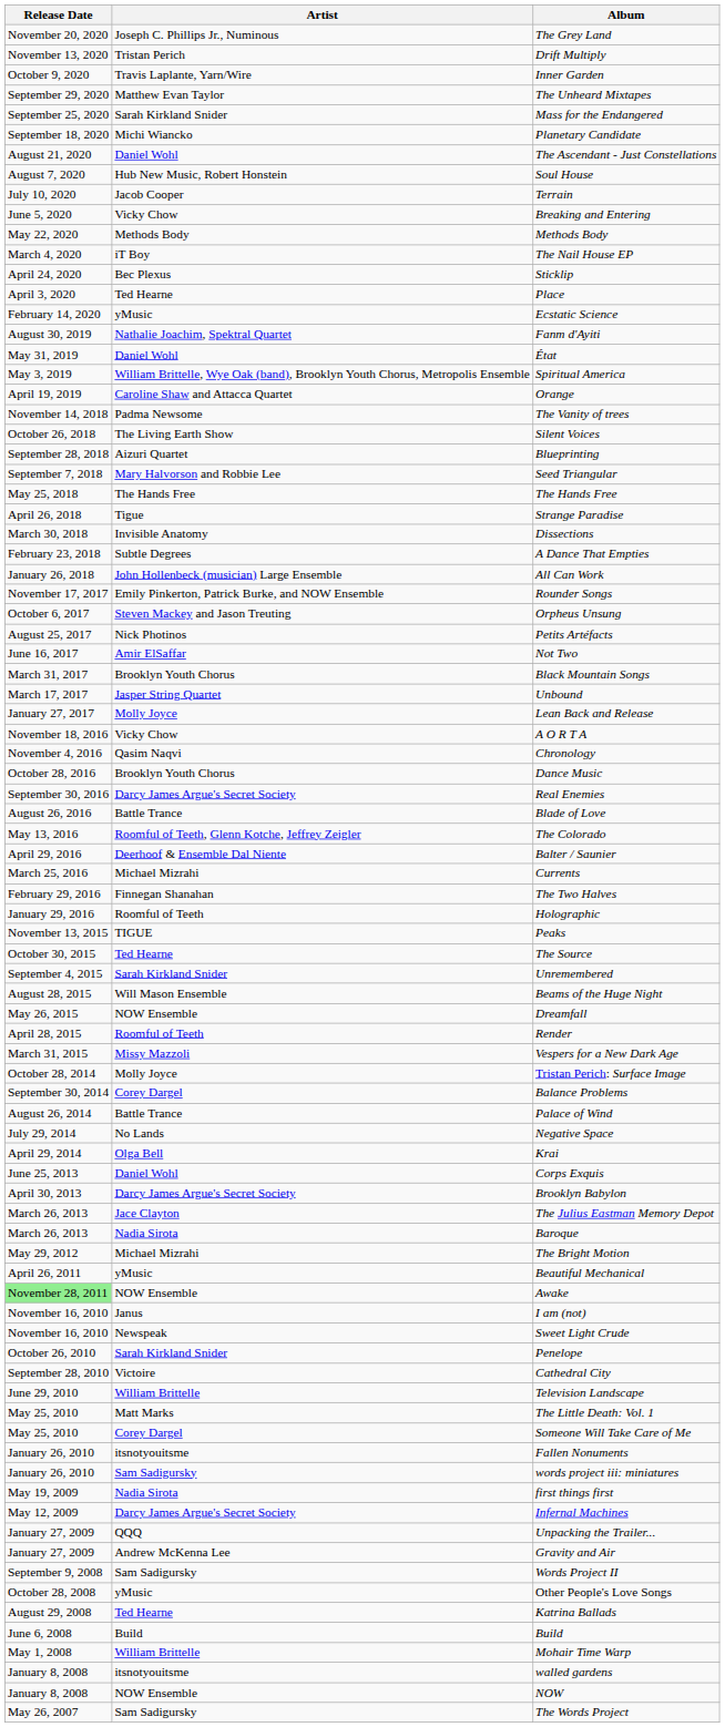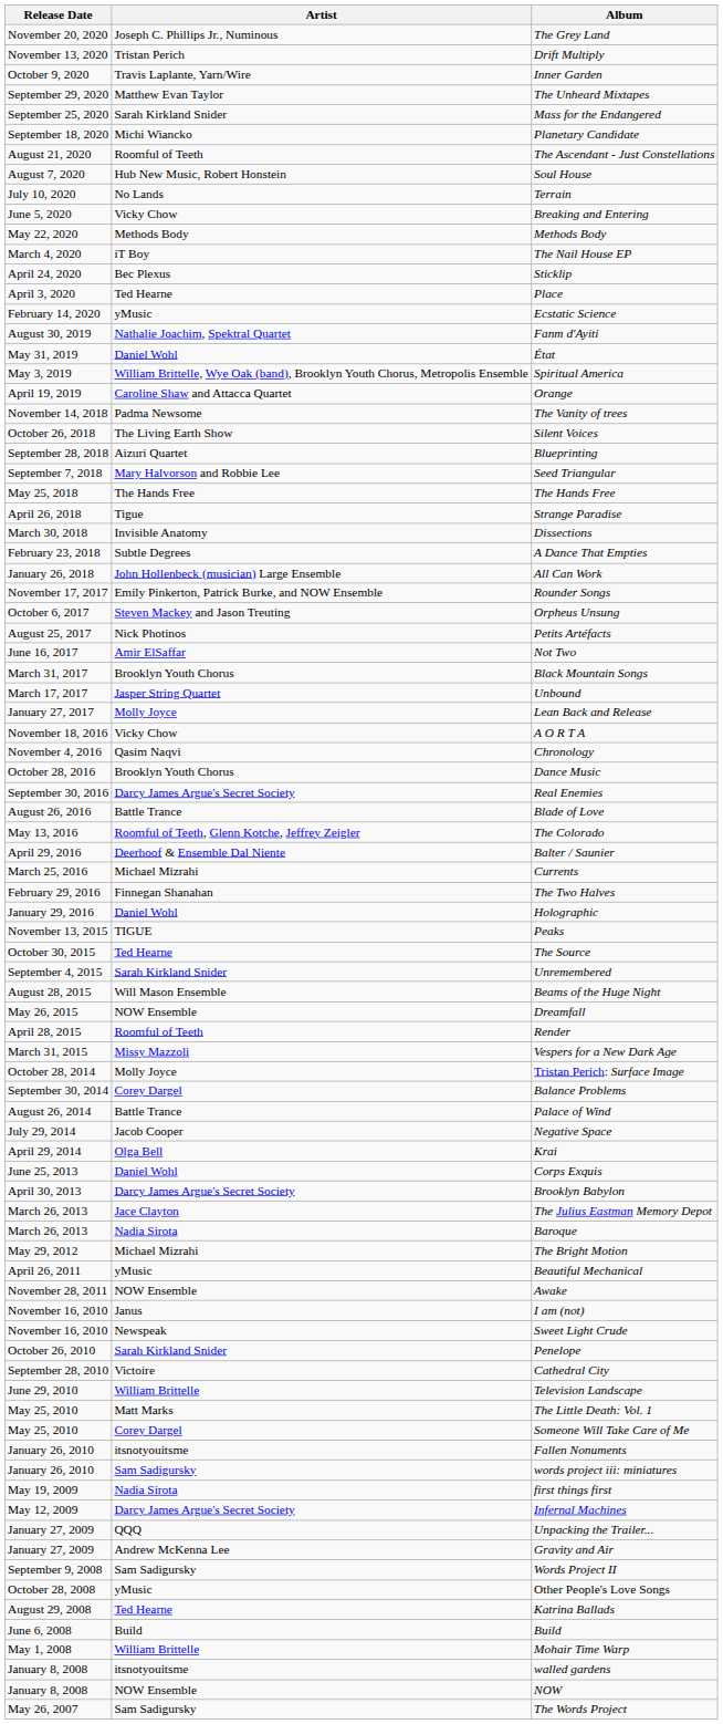The Ascendant - Just Constellations | Artist: Daniel Wohl -> Roomful of Teeth
Terrain | Artist: Jacob Cooper -> No Lands
Holographic | Artist: Roomful of Teeth -> Daniel Wohl
Negative Space | Artist: No Lands -> Jacob Cooper
Awake | Release Date: lightgreen background -> no background
